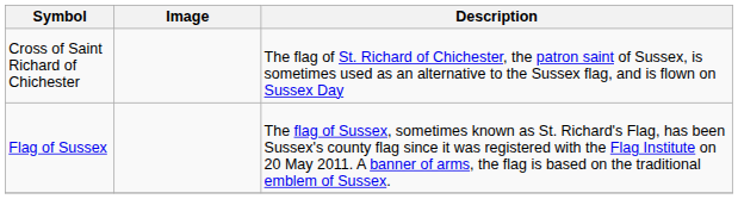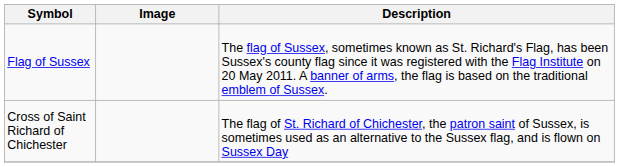rows swapped: Flag of Sussex <-> Cross of Saint Richard of Chichester
